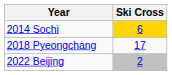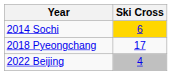2022 Beijing | Ski Cross: 2 -> 4
